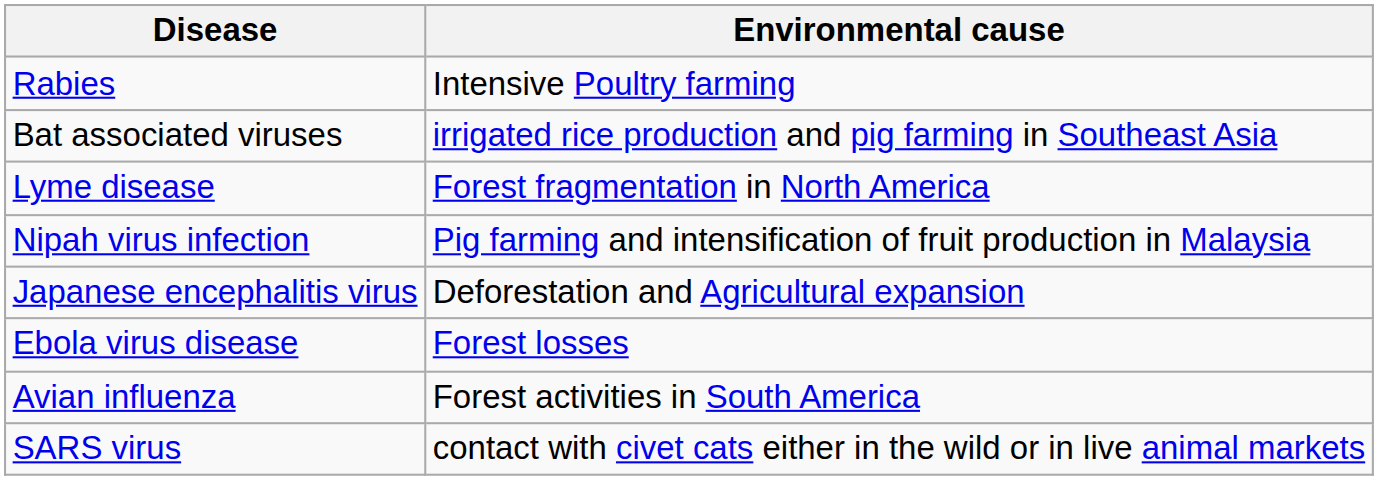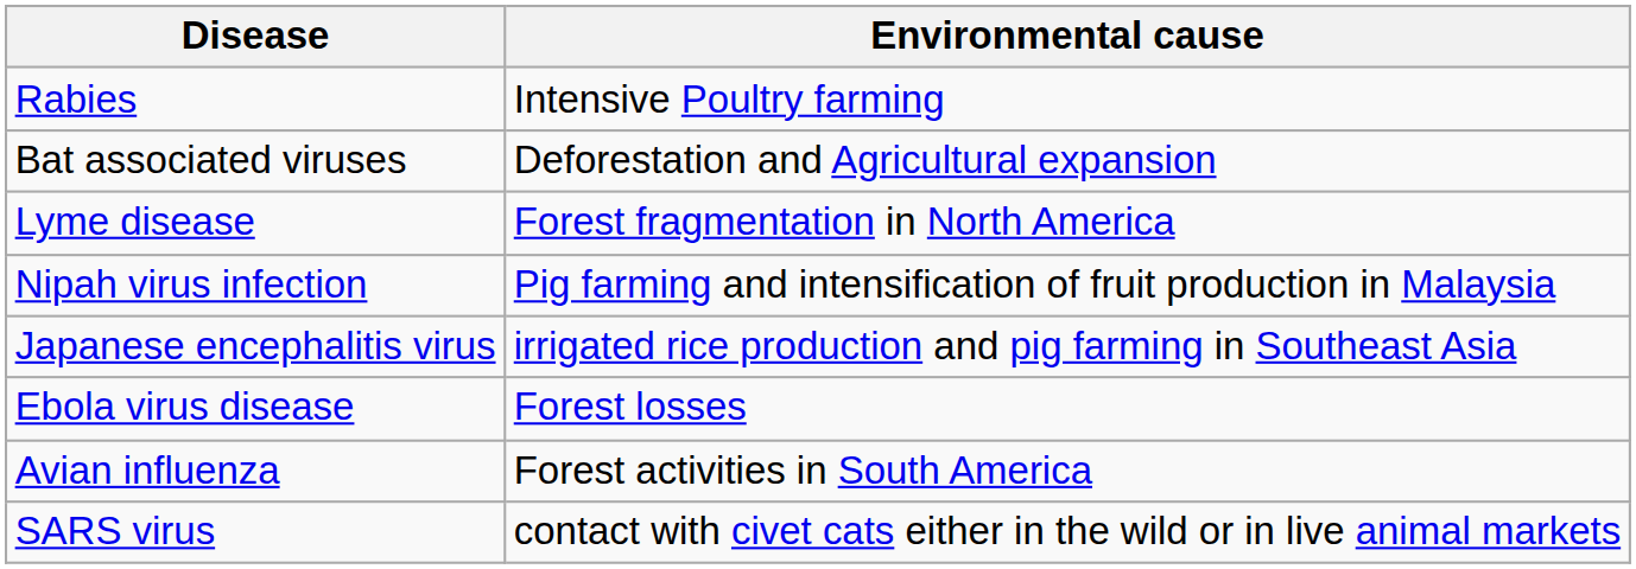Bat associated viruses | Environmental cause: irrigated rice production and pig farming in Southeast Asia -> Deforestation and Agricultural expansion
Japanese encephalitis virus | Environmental cause: Deforestation and Agricultural expansion -> irrigated rice production and pig farming in Southeast Asia
